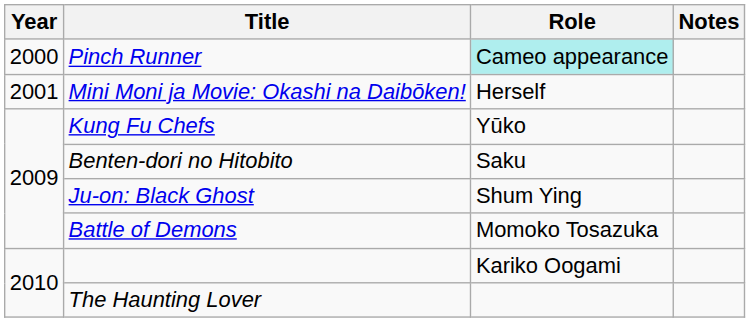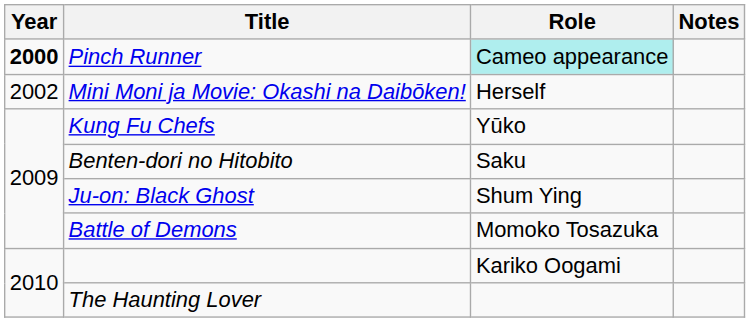Pinch Runner | Year: normal -> bold
Mini Moni ja Movie: Okashi na Daibōken! | Year: 2001 -> 2002
